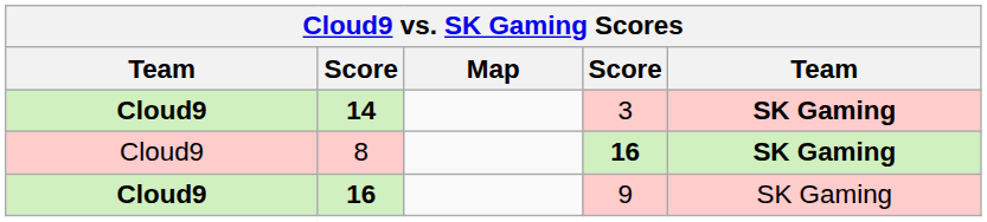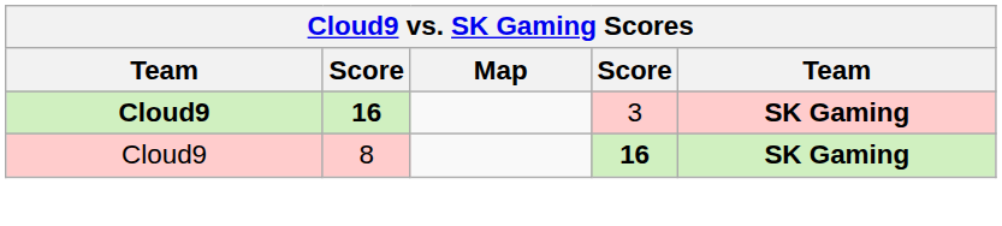3 | column 2: 14 -> 16
- row: Cloud9 | 16 | 9 | SK Gaming
